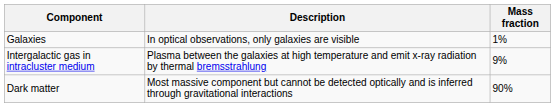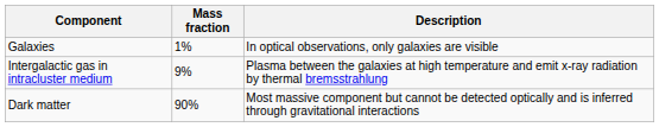columns swapped: Mass fraction <-> Description
